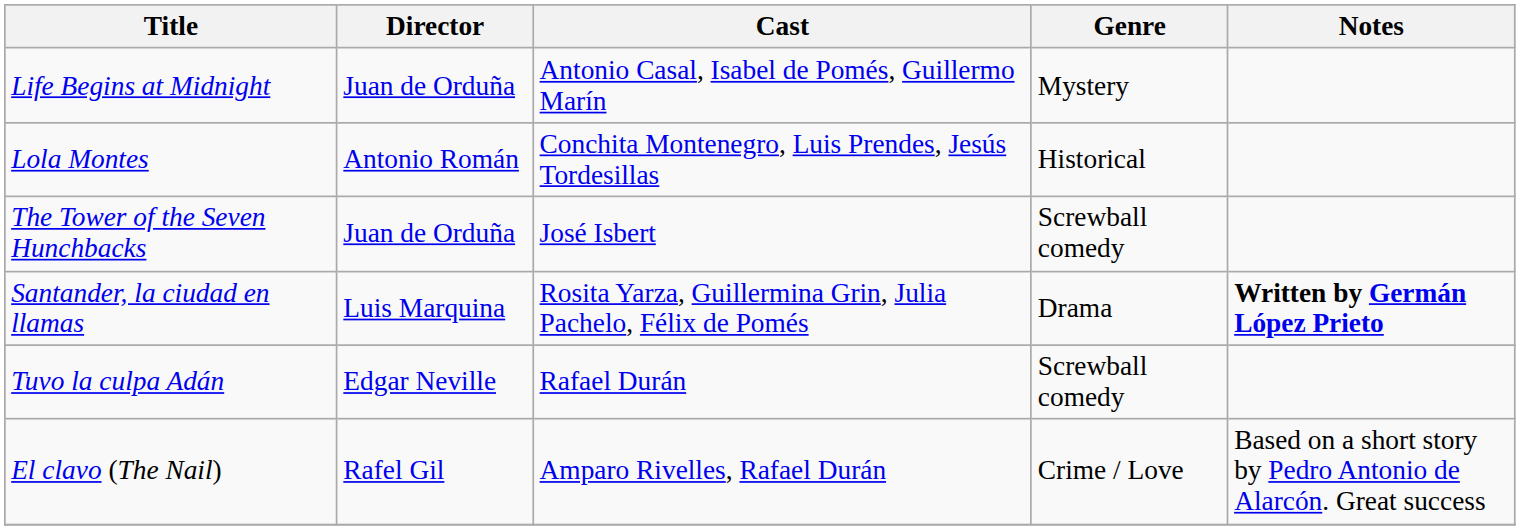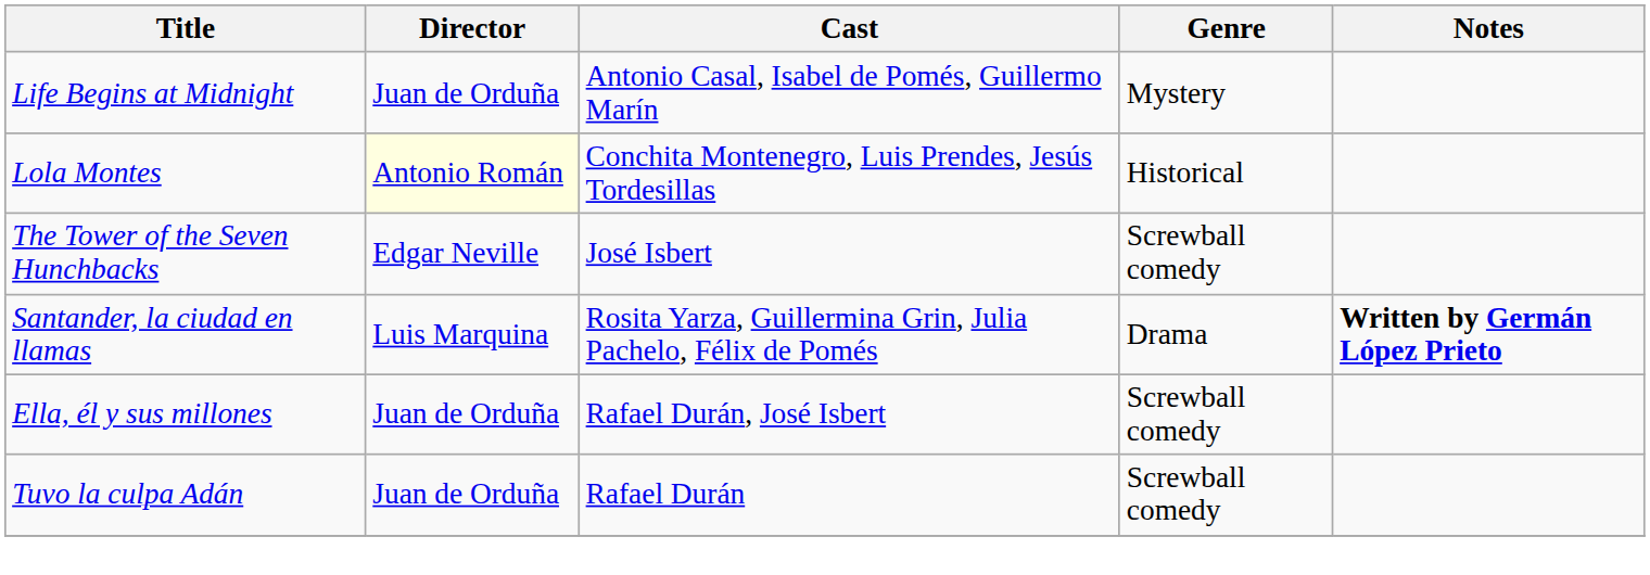Lola Montes | Director: no background -> lightyellow background
The Tower of the Seven Hunchbacks | Director: Juan de Orduña -> Edgar Neville
+ row: Ella, él y sus millones | Juan de Orduña | Rafael Durán, José Isbert | Screwball comedy
Tuvo la culpa Adán | Director: Edgar Neville -> Juan de Orduña
- row: El clavo (The Nail) | Rafel Gil | Amparo Rivelles, Rafael Durán | Crime / Love | Based on a short story by Pedro Antonio de Alarcón. Great success
